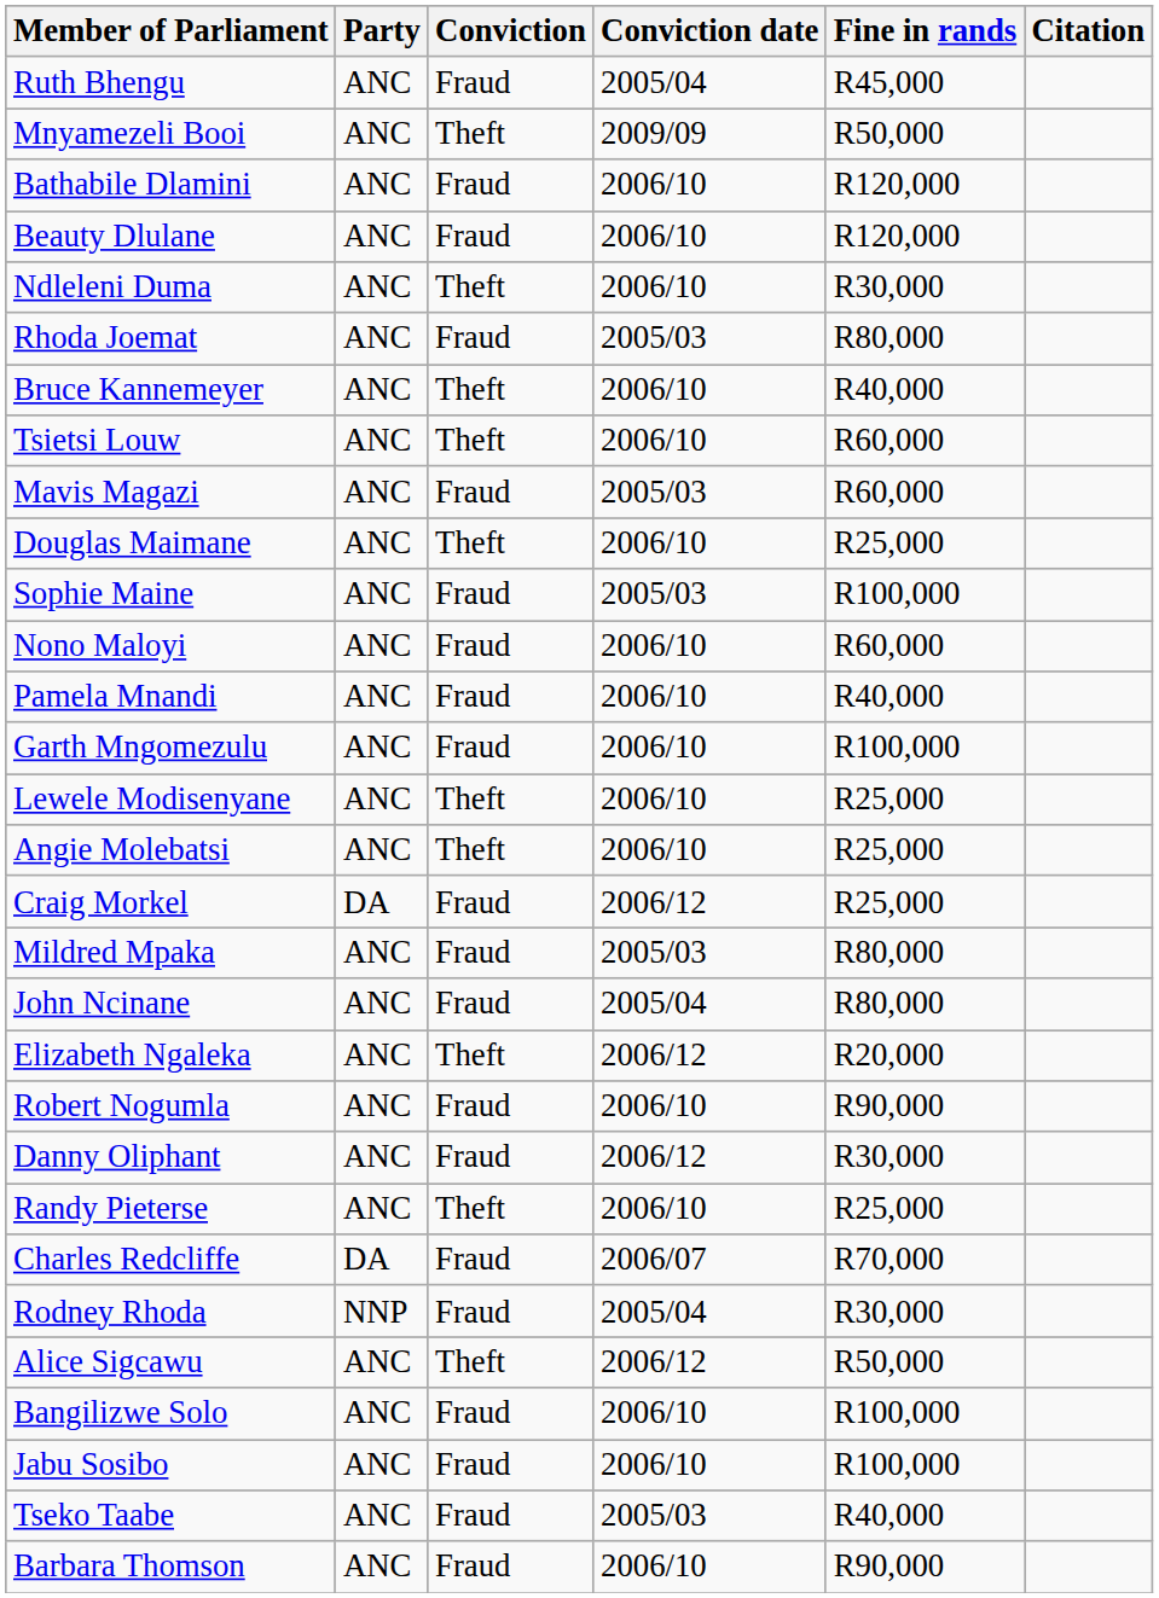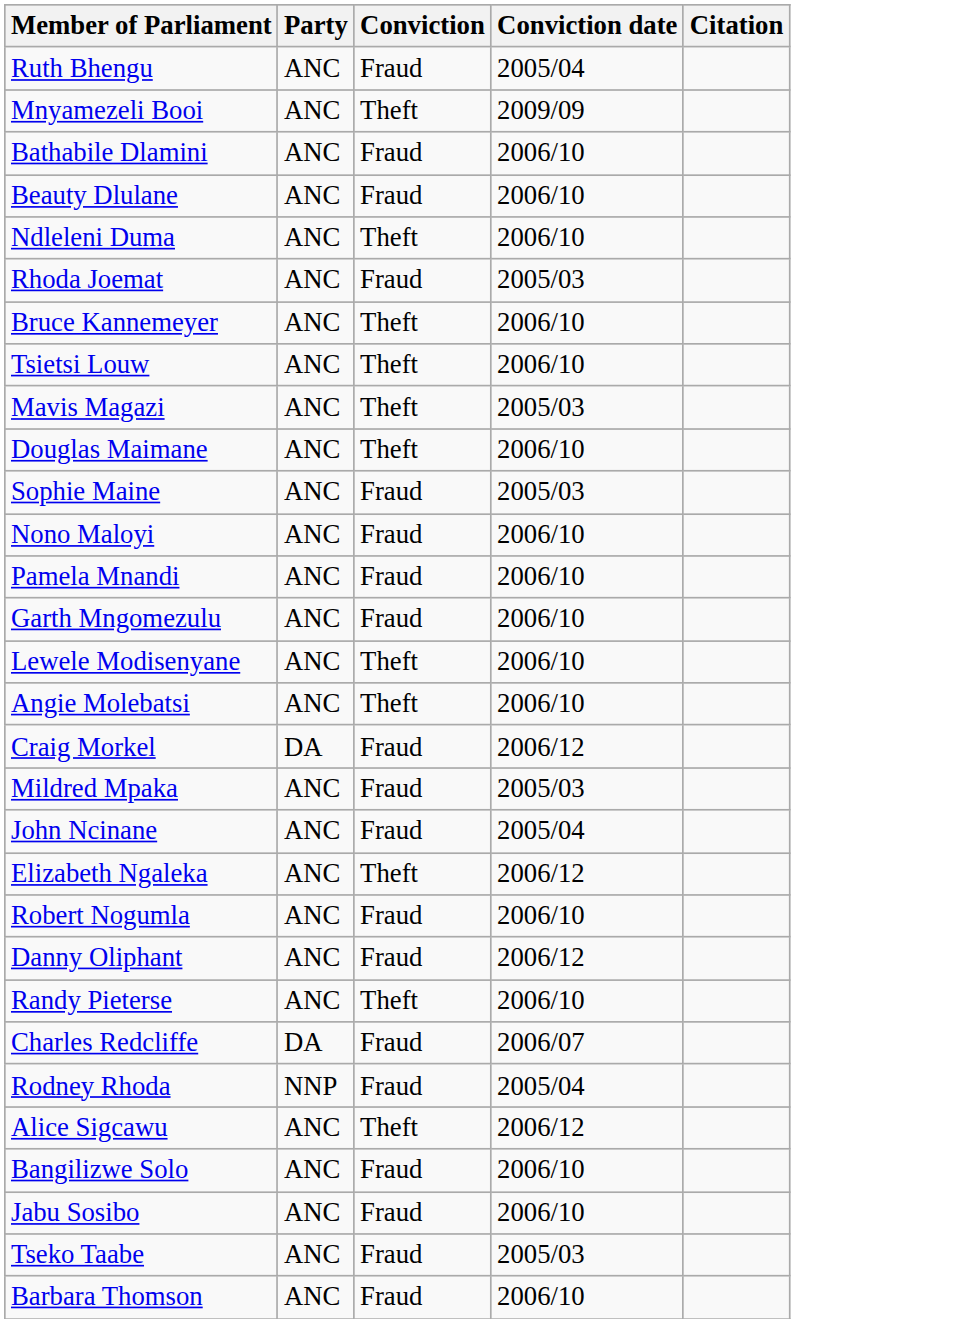- column: Fine in rands | R45,000 | R50,000 | R120,000 | R120,000 | R30,000 | R80,000 | R40,000 | R60,000 | R60,000 | R25,000 | R100,000 | R60,000 | R40,000 | R100,000 | R25,000 | R25,000 | R25,000 | R80,000 | R80,000 | R20,000 | R90,000 | R30,000 | R25,000 | R70,000 | R30,000 | R50,000 | R100,000 | R100,000 | R40,000 | R90,000
Mavis Magazi | Conviction: Fraud -> Theft
